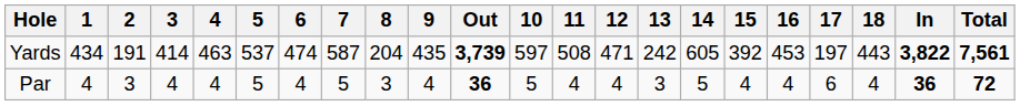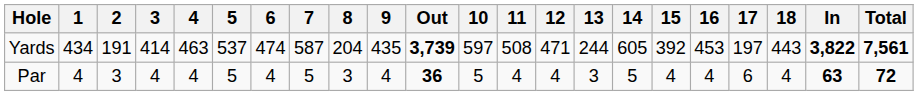Yards | 13: 242 -> 244
Par | In: 36 -> 63
